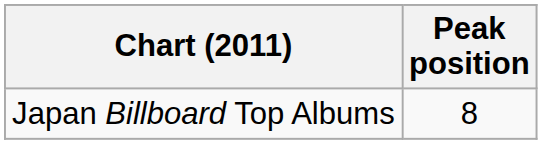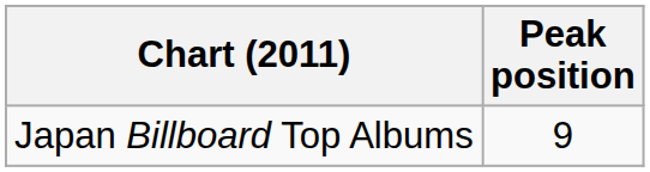Japan Billboard Top Albums | Peak position: 8 -> 9
